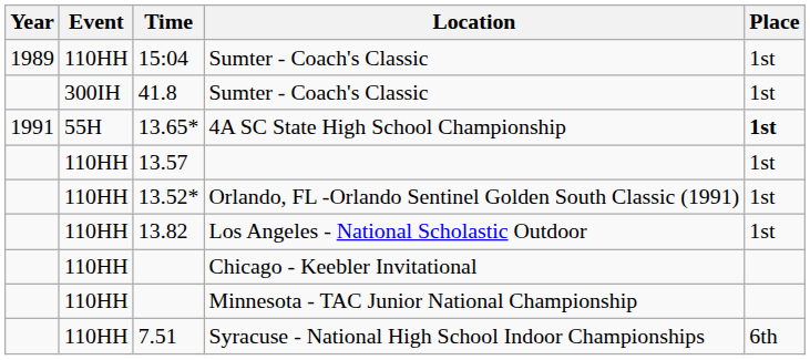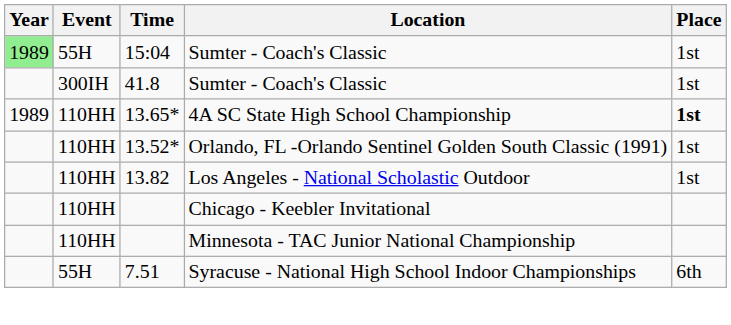15:04 | Year: no background -> lightgreen background
15:04 | Event: 110HH -> 55H
13.65* | Year: 1991 -> 1989
13.65* | Event: 55H -> 110HH
- row: 110HH | 13.57 | 1st
7.51 | Event: 110HH -> 55H
